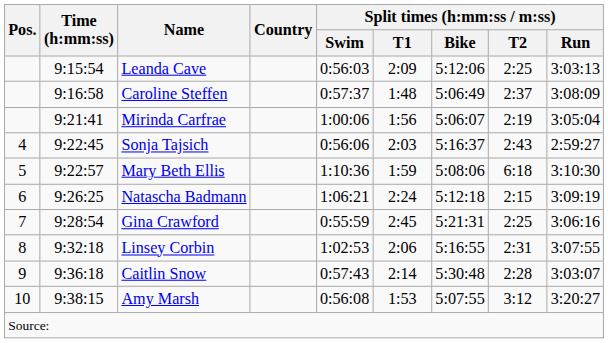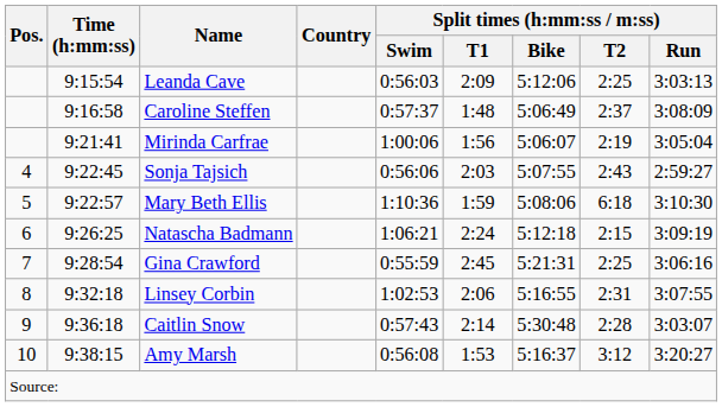Sonja Tajsich | Split times (h:mm:ss / m:ss) / Bike: 5:16:37 -> 5:07:55
Amy Marsh | Split times (h:mm:ss / m:ss) / Bike: 5:07:55 -> 5:16:37
